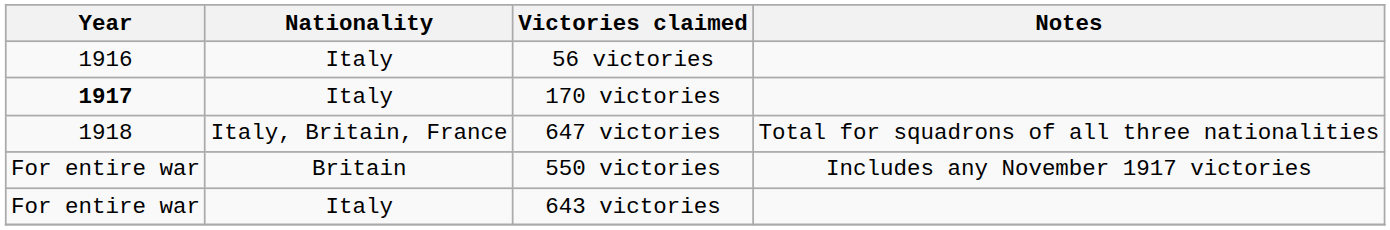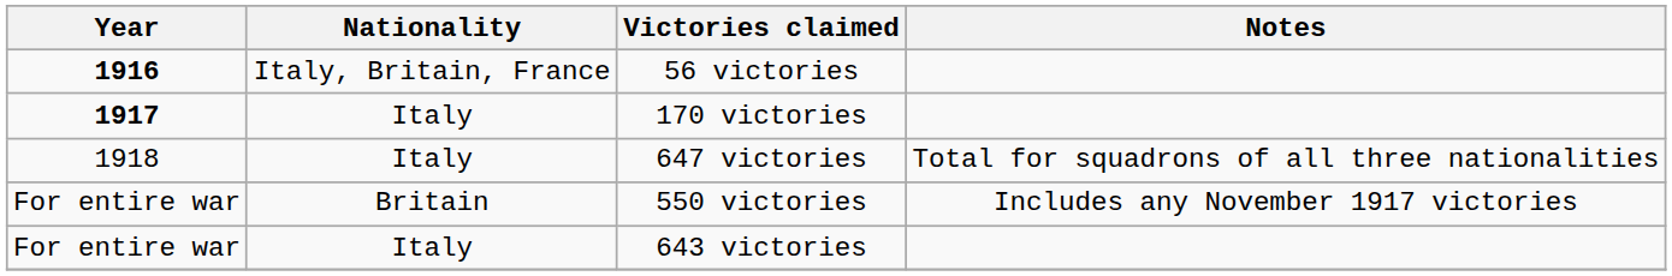56 victories | Year: normal -> bold
56 victories | Nationality: Italy -> Italy, Britain, France
647 victories | Nationality: Italy, Britain, France -> Italy
